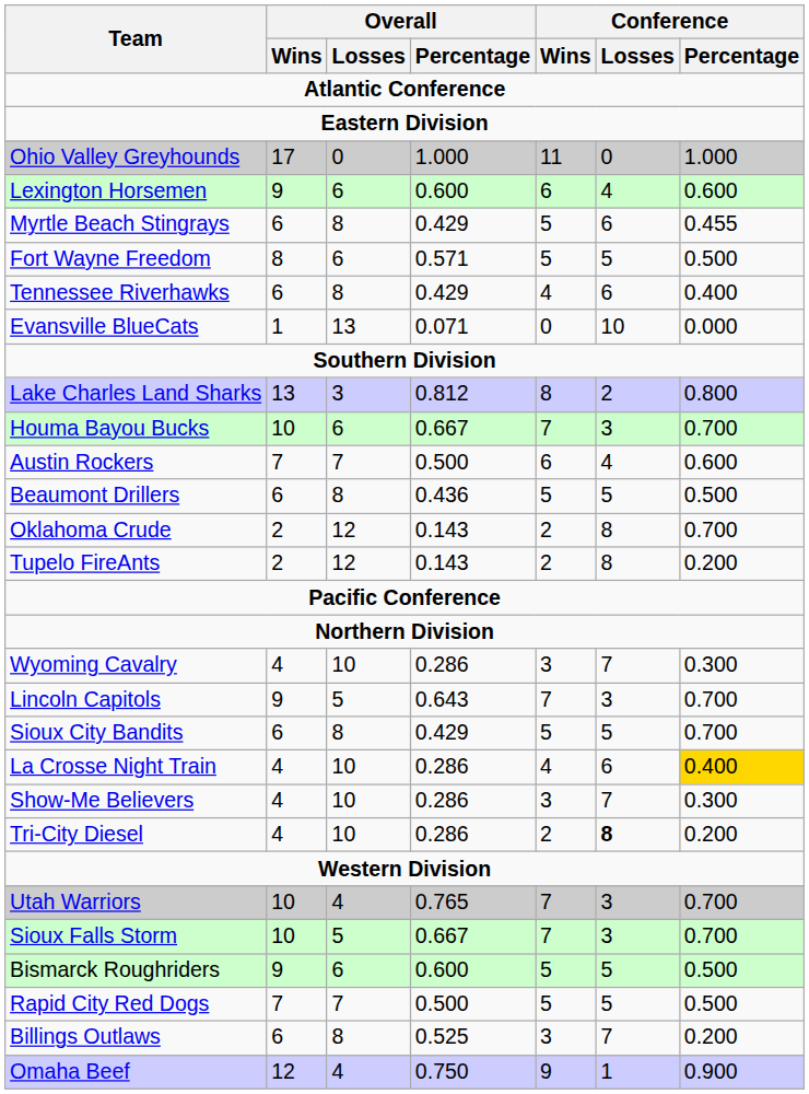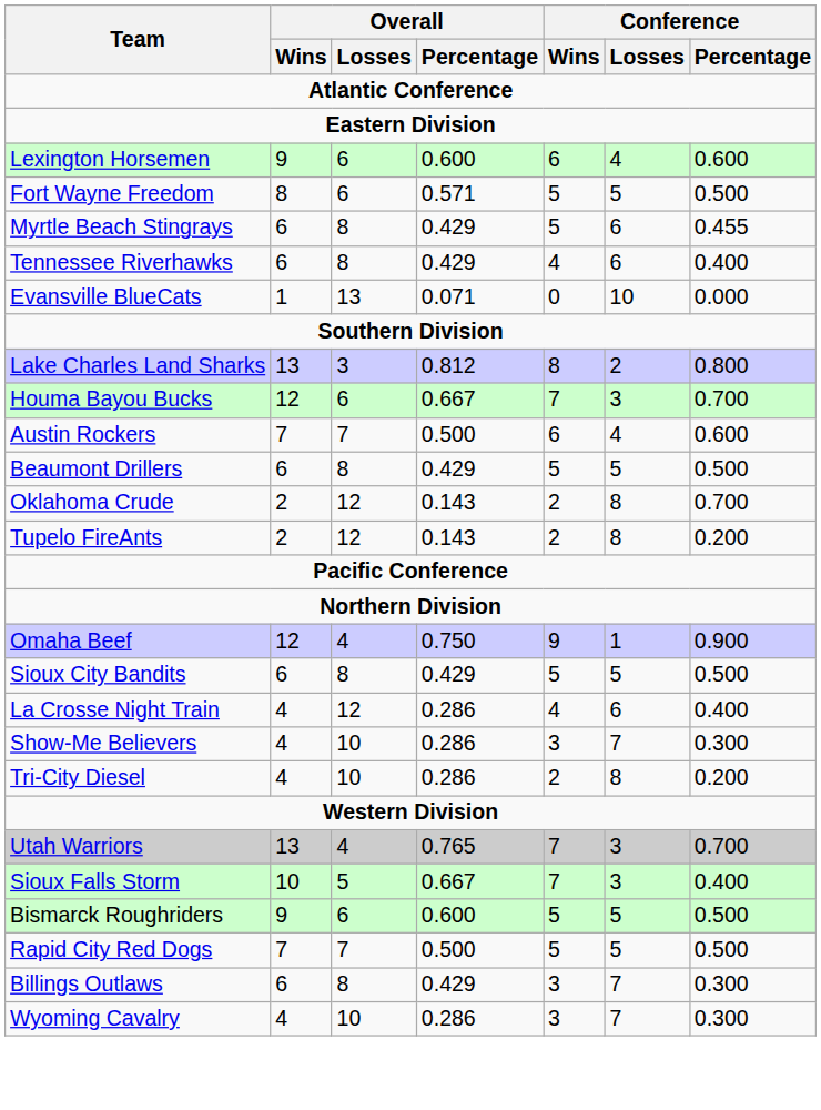- row: Ohio Valley Greyhounds | 17 | 0 | 1.000 | 11 | 0 | 1.000
rows swapped: Fort Wayne Freedom <-> Myrtle Beach Stingrays
Houma Bayou Bucks | Overall / Wins: 10 -> 12
Beaumont Drillers | Overall / Percentage: 0.436 -> 0.429
rows swapped: Omaha Beef <-> Wyoming Cavalry
- row: Lincoln Capitols | 9 | 5 | 0.643 | 7 | 3 | 0.700
Sioux City Bandits | Conference / Percentage: 0.700 -> 0.500
La Crosse Night Train | Overall / Losses: 10 -> 12
La Crosse Night Train | Conference / Percentage: gold background -> no background
Tri-City Diesel | Conference / Losses: bold -> normal
Utah Warriors | Overall / Wins: 10 -> 13
Sioux Falls Storm | Conference / Percentage: 0.700 -> 0.400
Billings Outlaws | Overall / Percentage: 0.525 -> 0.429
Billings Outlaws | Conference / Percentage: 0.200 -> 0.300
